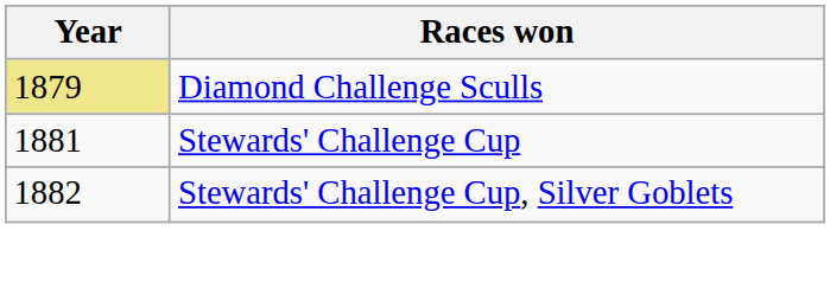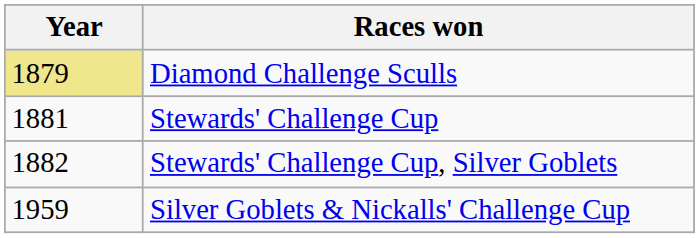+ row: 1959 | Silver Goblets & Nickalls' Challenge Cup
